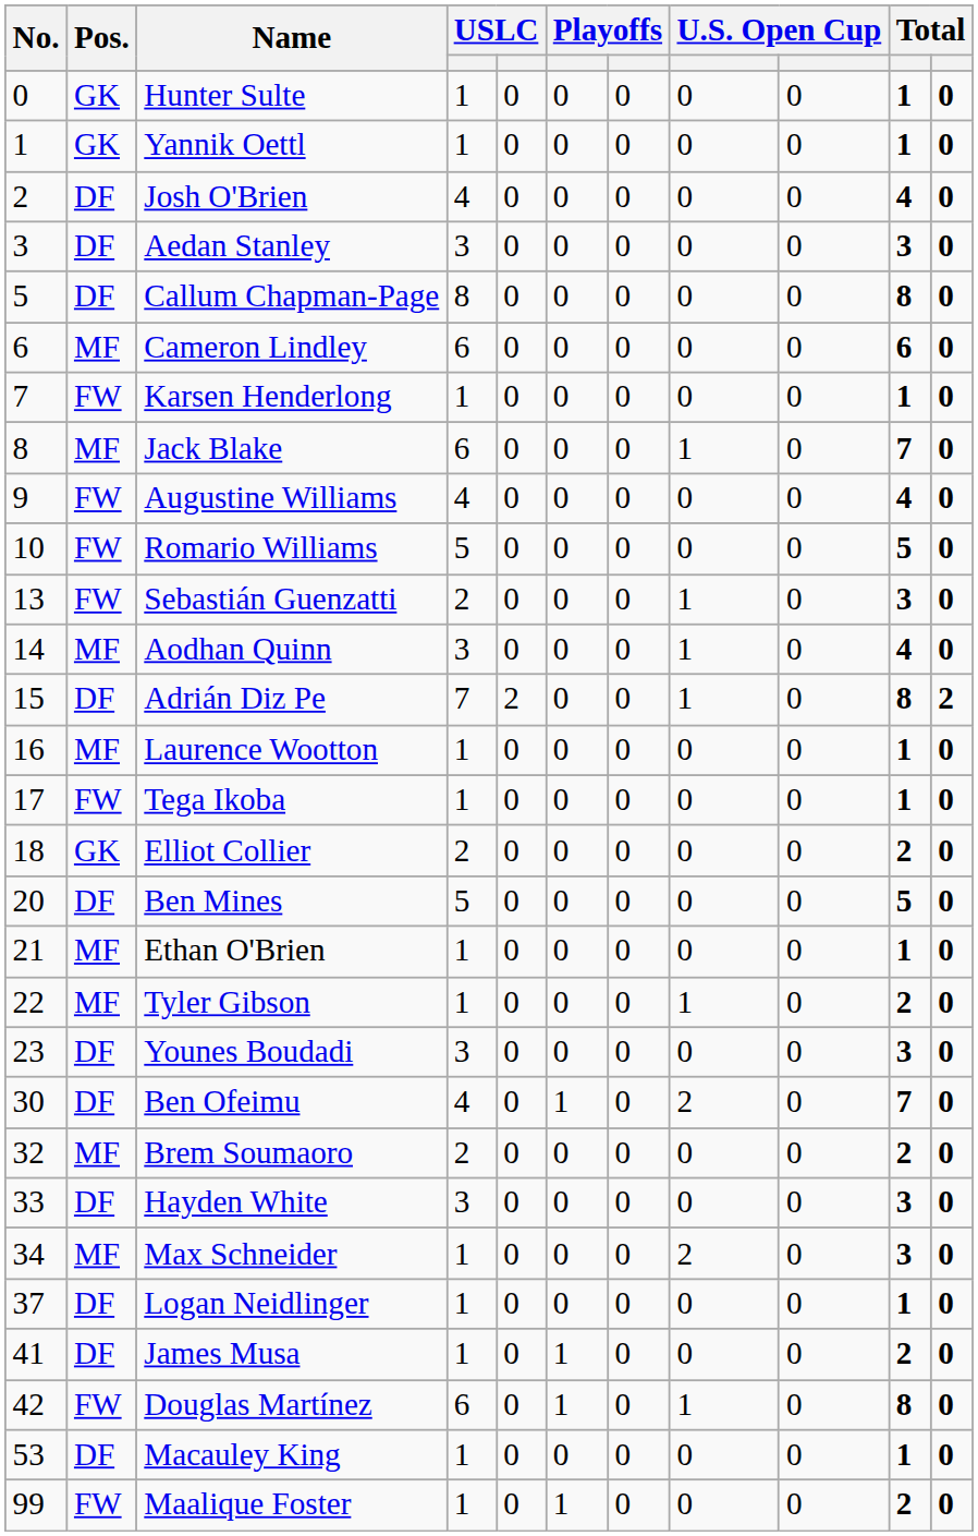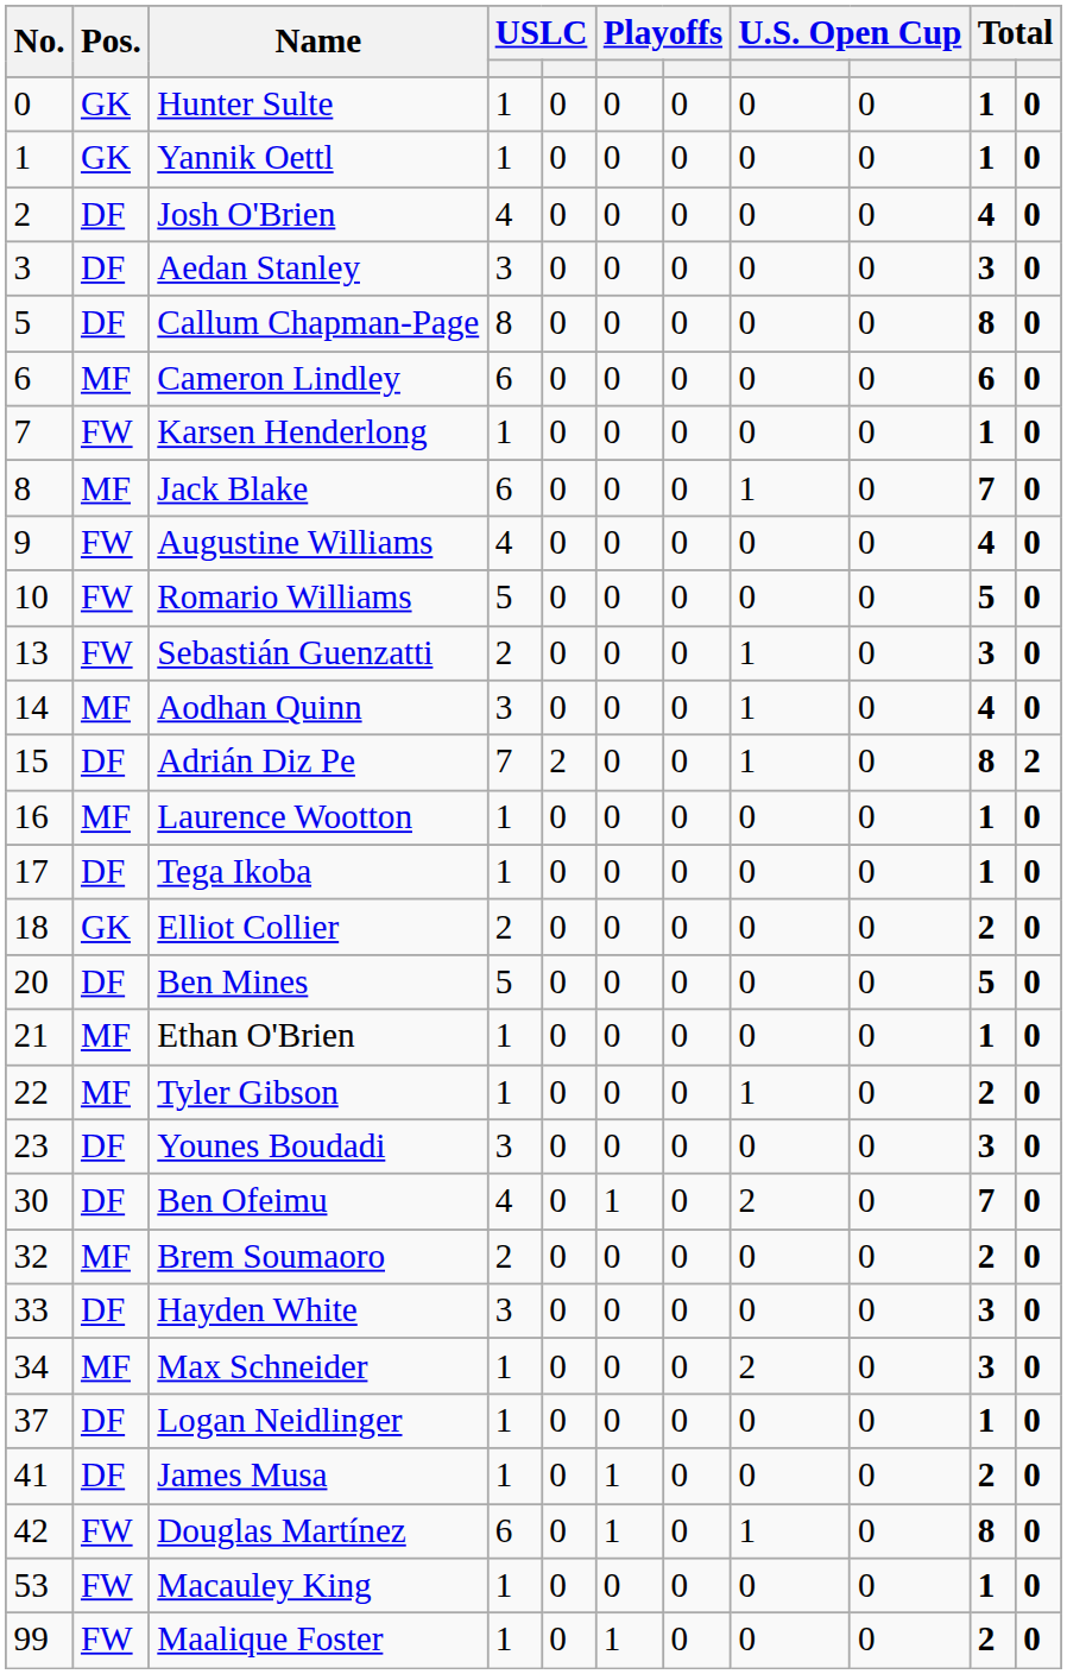Tega Ikoba | Pos.: FW -> DF
Macauley King | Pos.: DF -> FW
